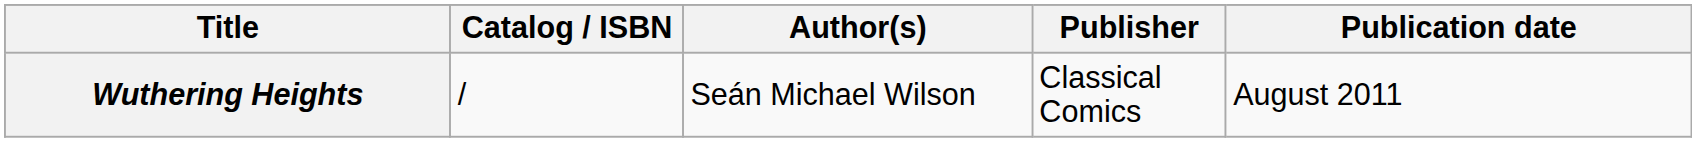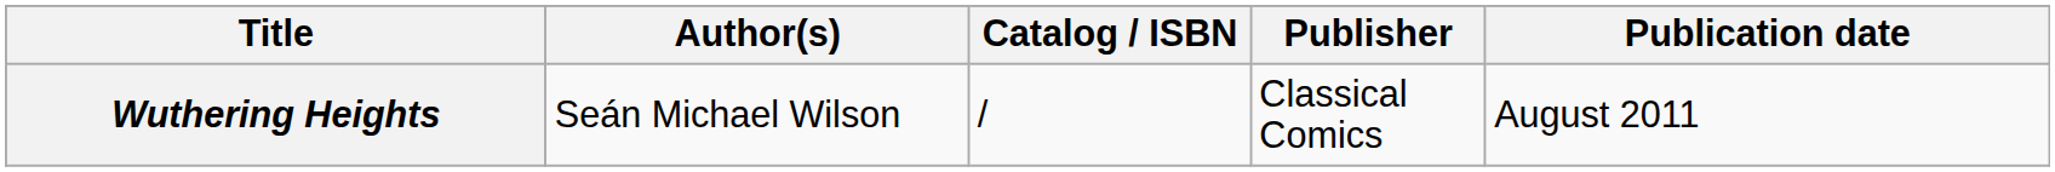columns swapped: Author(s) <-> Catalog / ISBN
